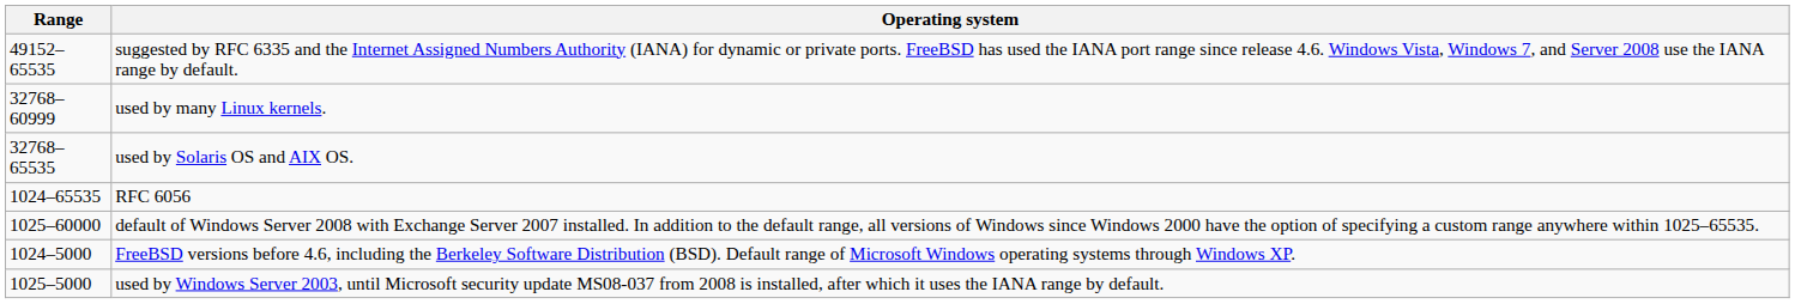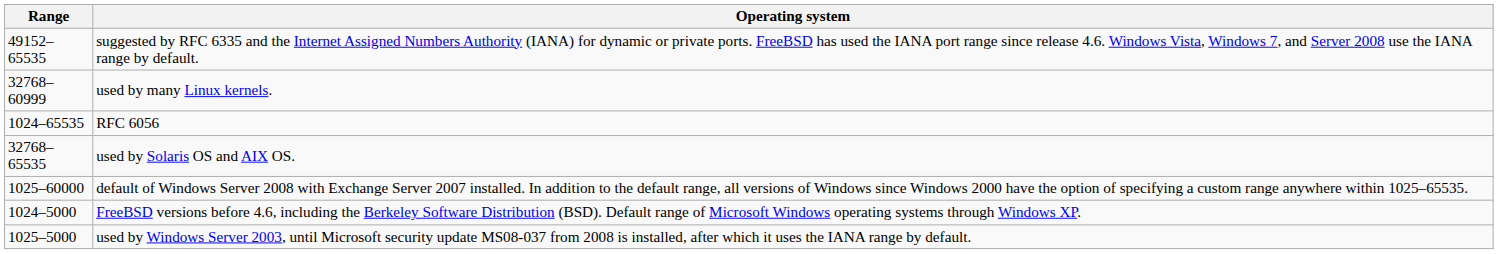rows swapped: used by Solaris OS and AIX OS. <-> RFC 6056
